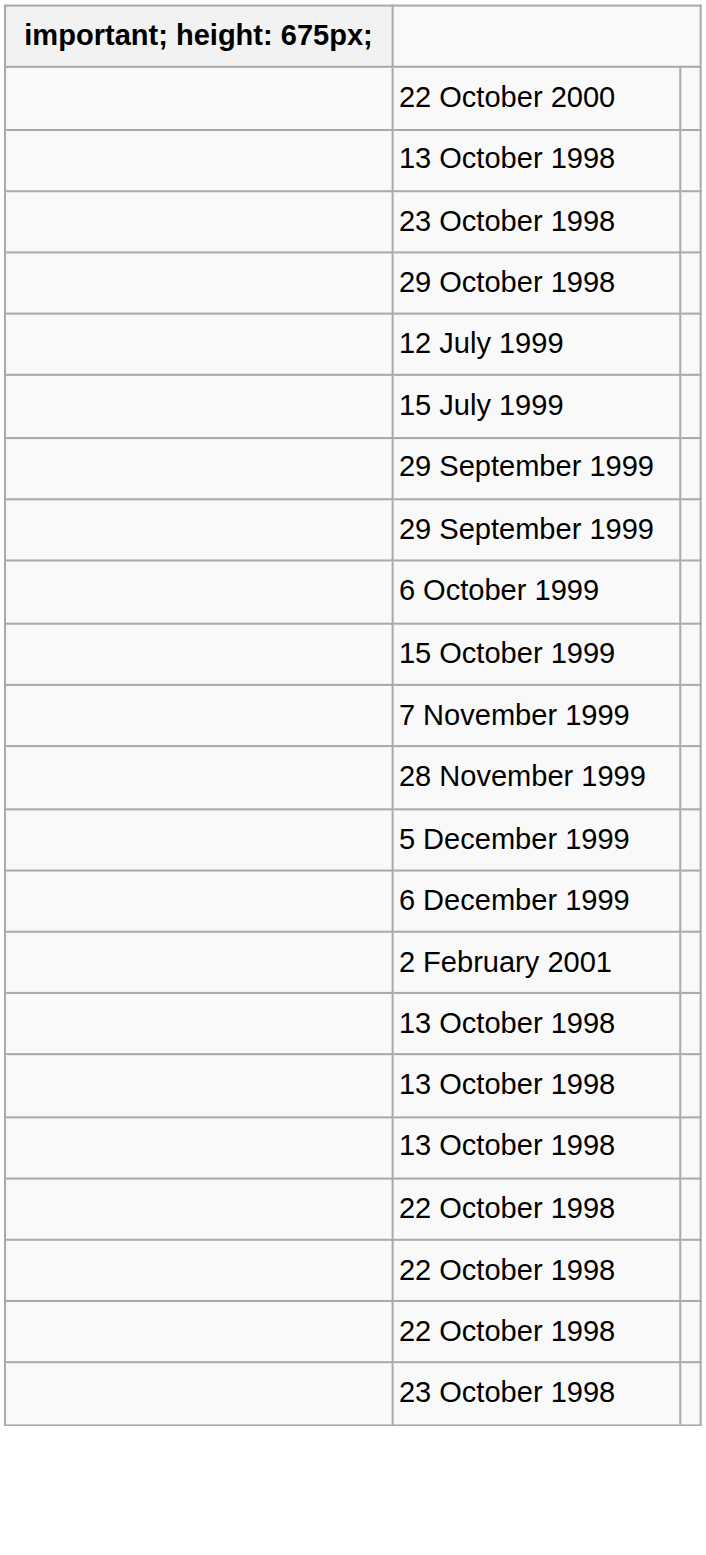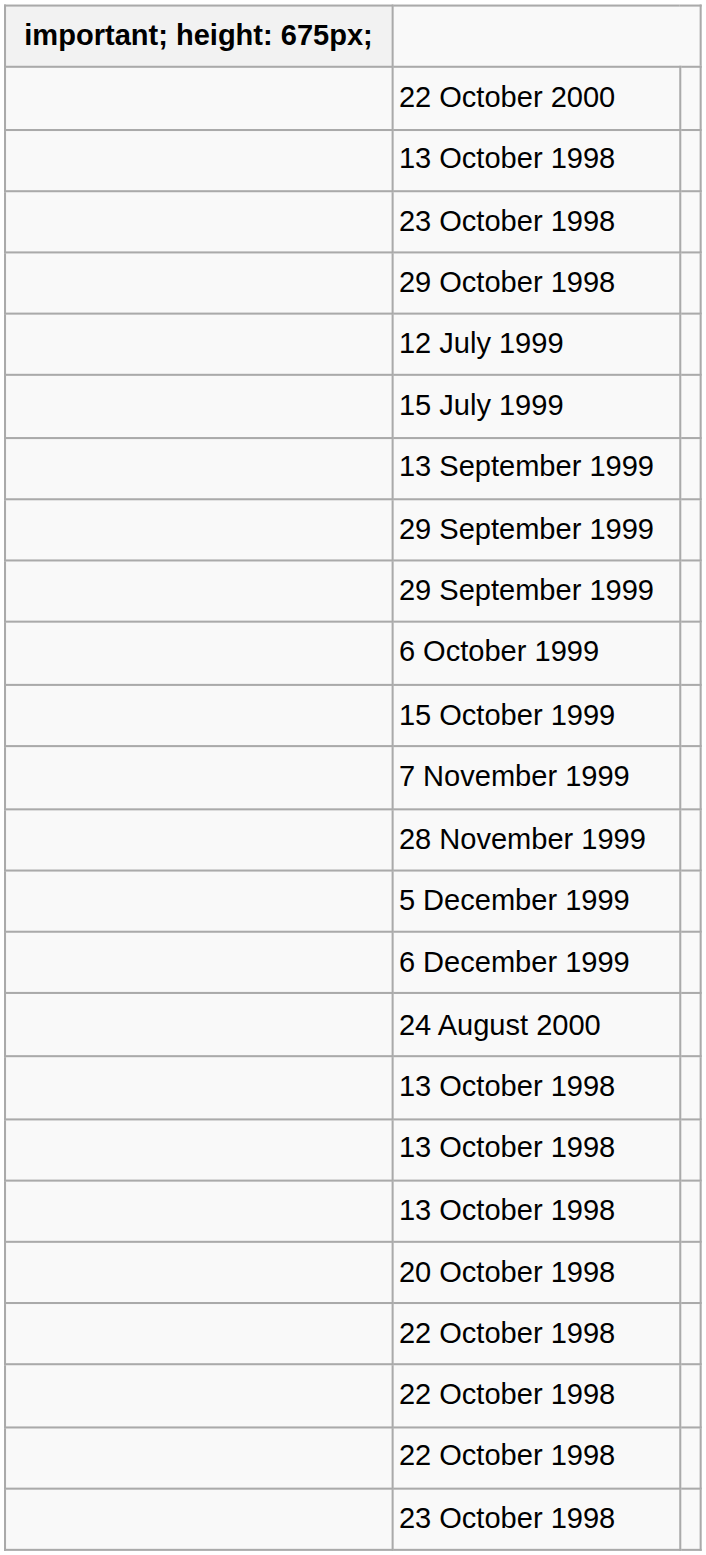+ row: 13 September 1999
+ row: 24 August 2000
- row: 2 February 2001
+ row: 20 October 1998
